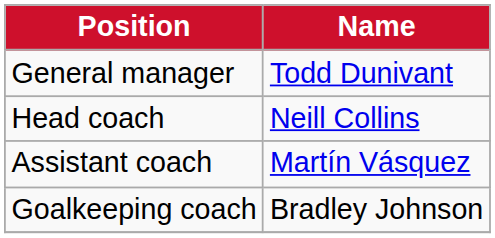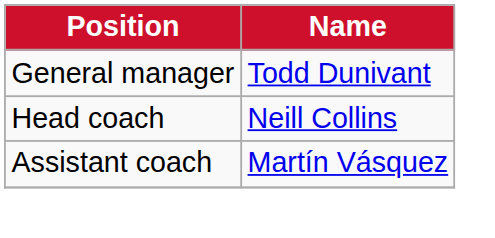- row: Goalkeeping coach | Bradley Johnson
